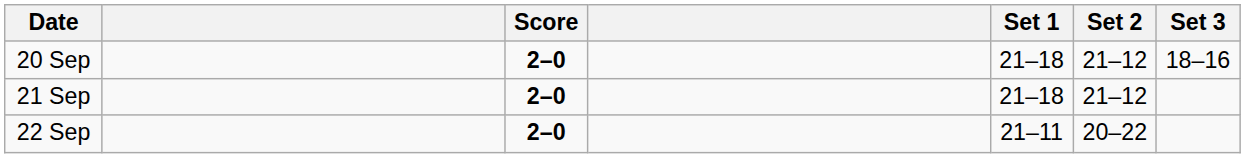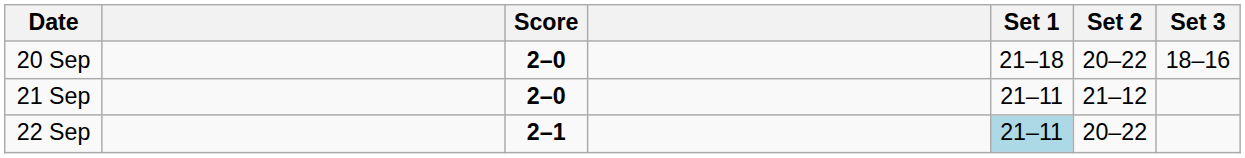20 Sep | Set 2: 21–12 -> 20–22
21 Sep | Set 1: 21–18 -> 21–11
22 Sep | Score: 2–0 -> 2–1
22 Sep | Set 1: no background -> lightblue background
